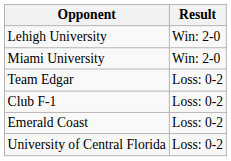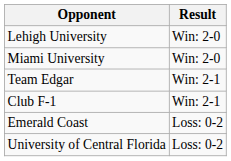Team Edgar | Result: Loss: 0-2 -> Win: 2-1
Club F-1 | Result: Loss: 0-2 -> Win: 2-1
